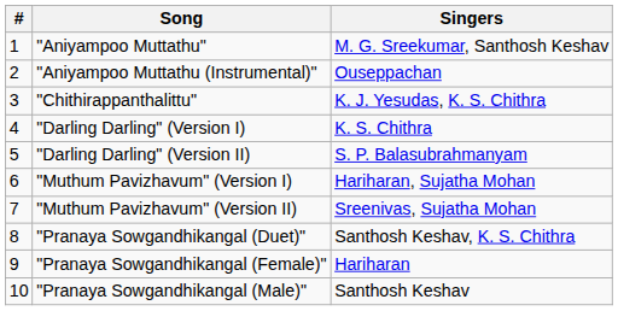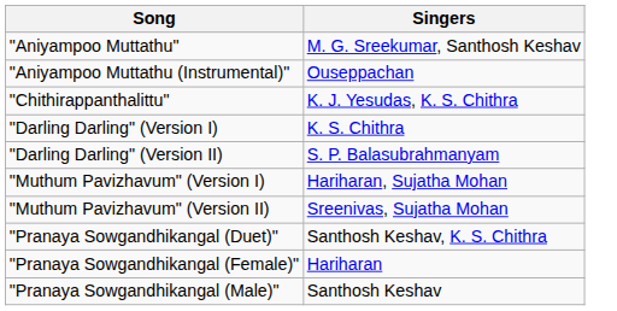- column: # | 1 | 2 | 3 | 4 | 5 | 6 | 7 | 8 | 9 | 10
